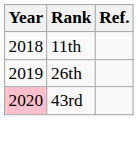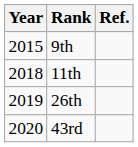+ row: 2015 | 9th
43rd | Year: pink background -> no background
